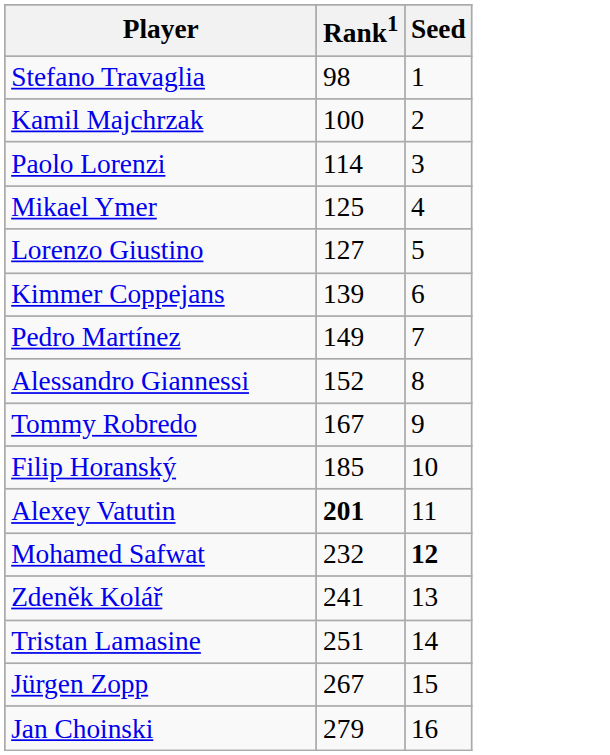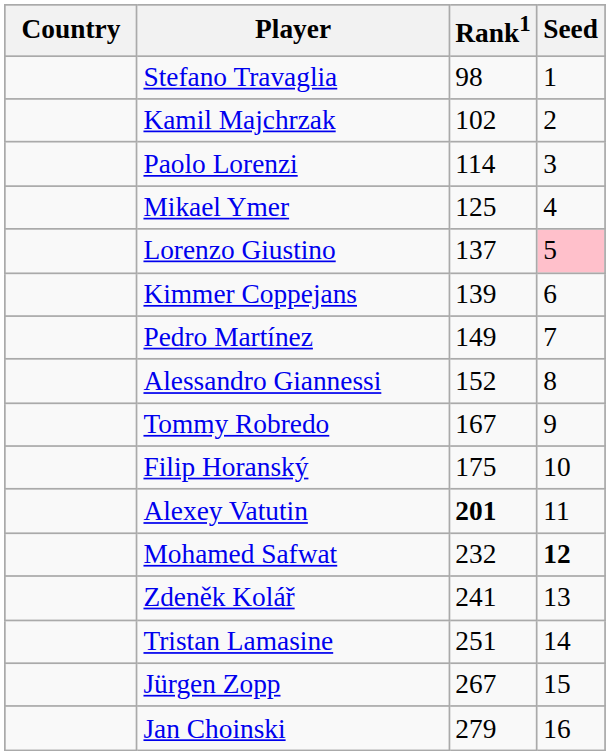+ column: Country
Kamil Majchrzak | Rank1: 100 -> 102
Lorenzo Giustino | Rank1: 127 -> 137
Lorenzo Giustino | Seed: no background -> pink background
Filip Horanský | Rank1: 185 -> 175
